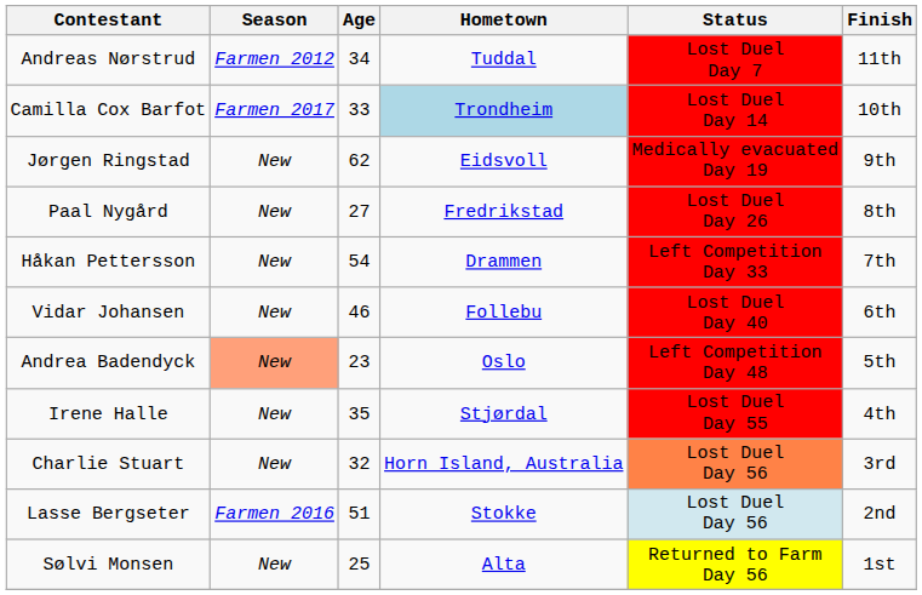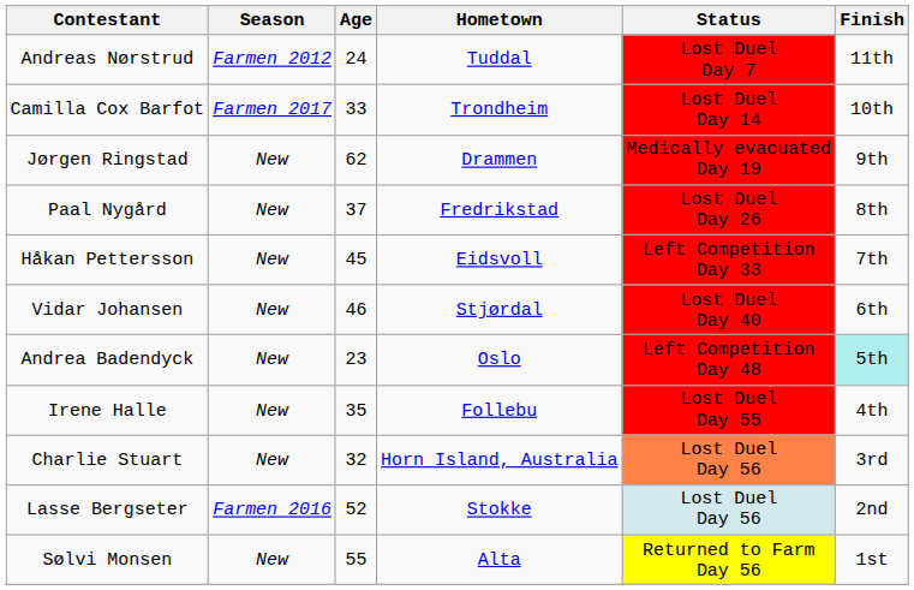Andreas Nørstrud | Age: 34 -> 24
Camilla Cox Barfot | Hometown: lightblue background -> no background
Jørgen Ringstad | Hometown: Eidsvoll -> Drammen
Paal Nygård | Age: 27 -> 37
Håkan Pettersson | Age: 54 -> 45
Håkan Pettersson | Hometown: Drammen -> Eidsvoll
Vidar Johansen | Hometown: Follebu -> Stjørdal
Andrea Badendyck | Season: lightsalmon background -> no background
Andrea Badendyck | Finish: no background -> paleturquoise background
Irene Halle | Hometown: Stjørdal -> Follebu
Lasse Bergseter | Age: 51 -> 52
Sølvi Monsen | Age: 25 -> 55
